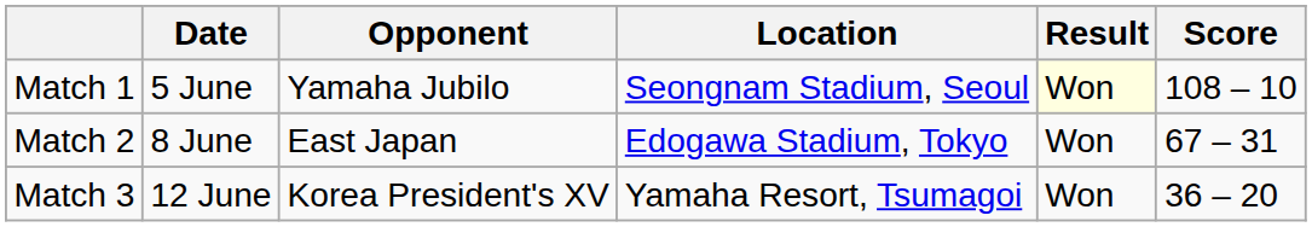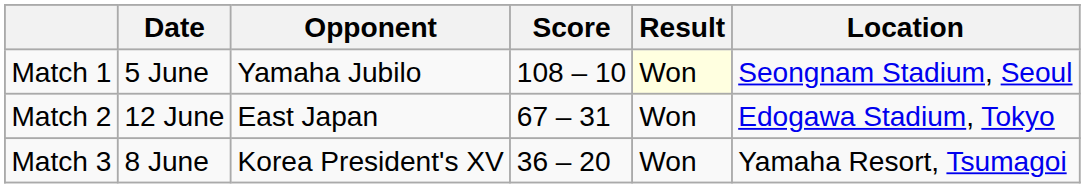columns swapped: Location <-> Score
Match 2 | Date: 8 June -> 12 June
Match 3 | Date: 12 June -> 8 June
